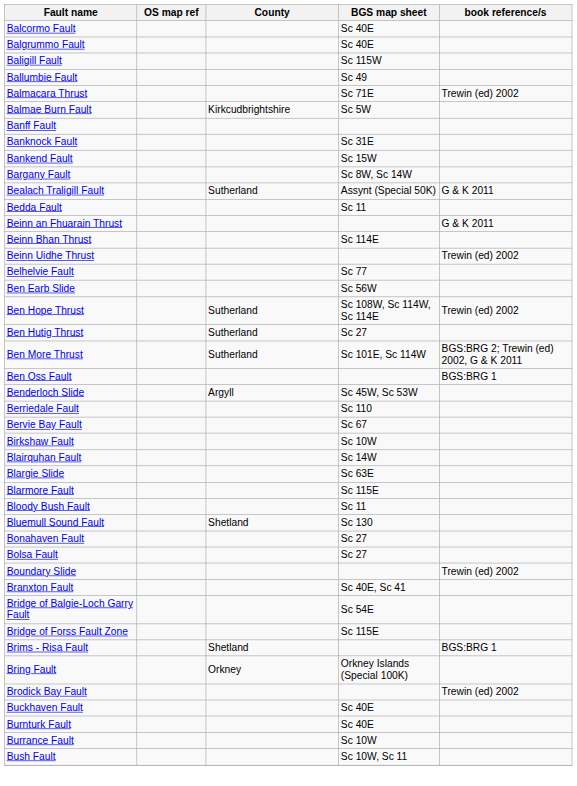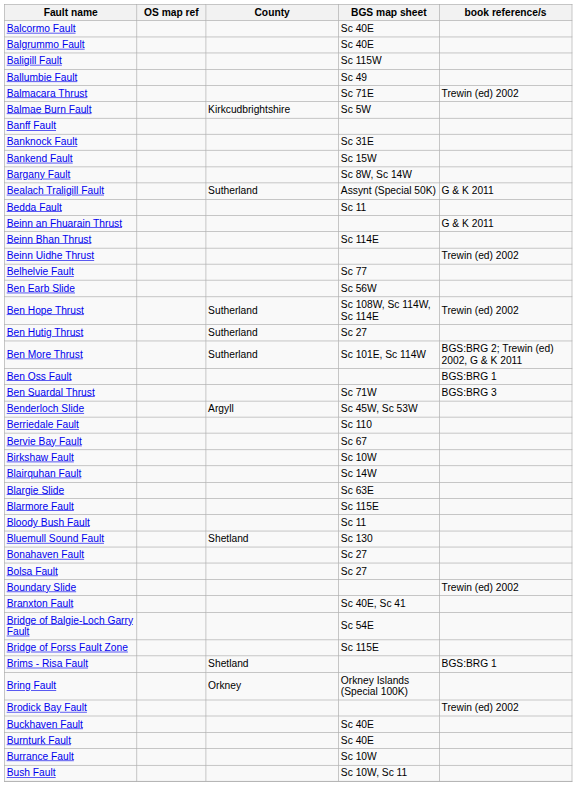+ row: Ben Suardal Thrust | Sc 71W | BGS:BRG 3
